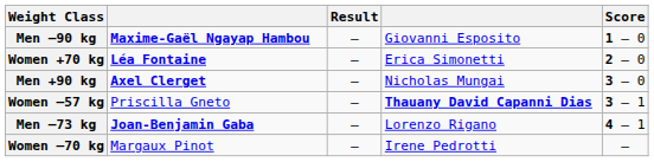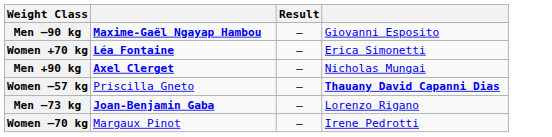- column: Score | 1 – 0 | 2 – 0 | 3 – 0 | 3 – 1 | 4 – 1 | —
